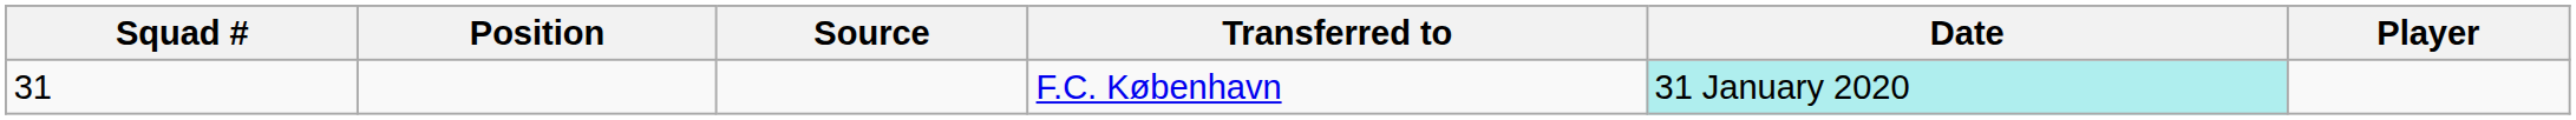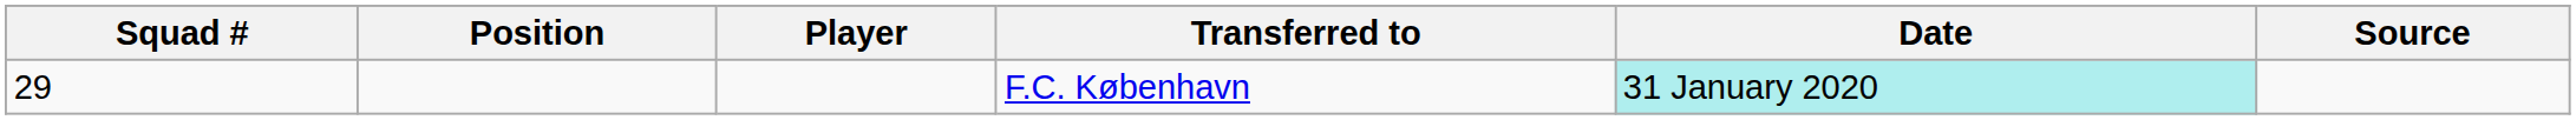columns swapped: Player <-> Source
F.C. København | Squad #: 31 -> 29
